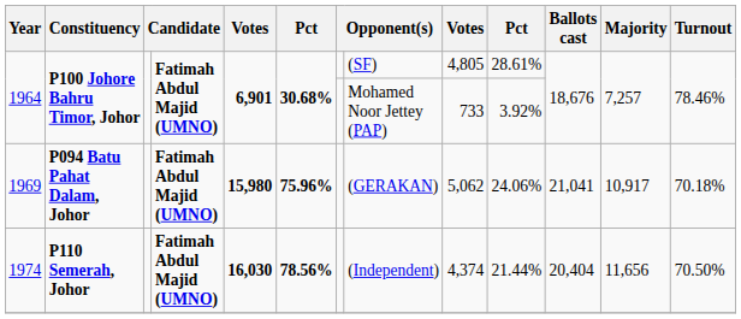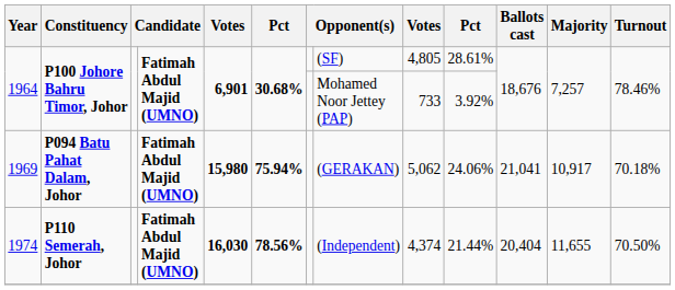1969 | column 6: 75.96% -> 75.94%
1974 | Majority: 11,656 -> 11,655
